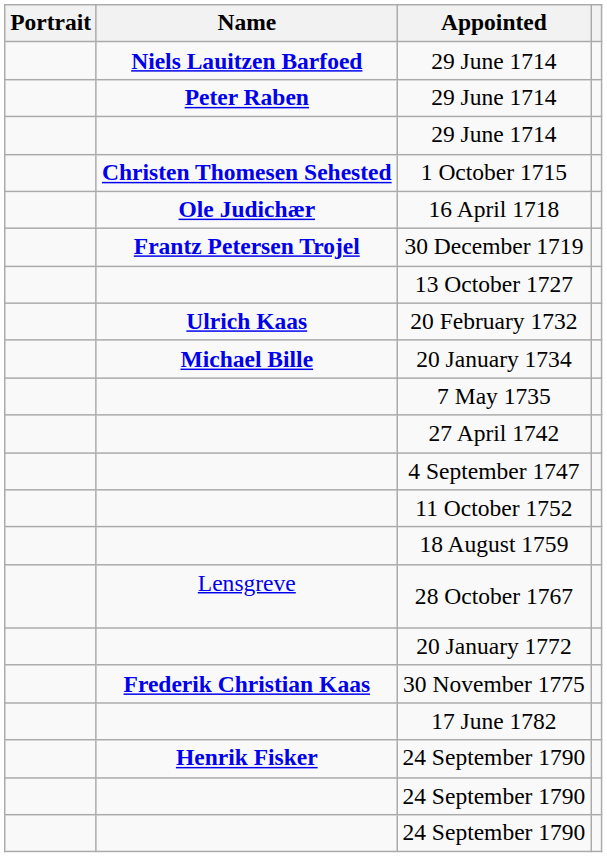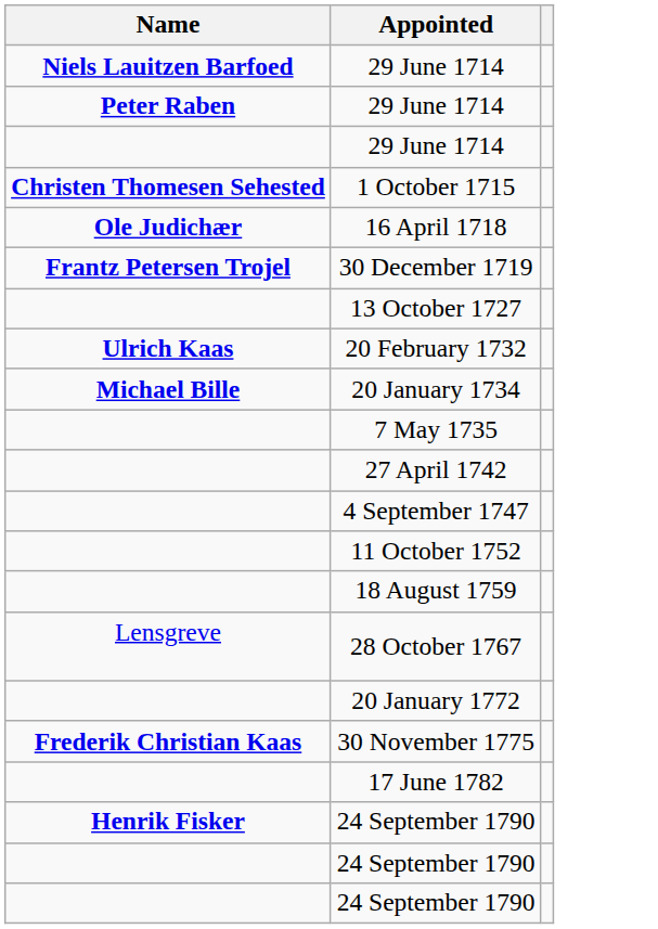- column: Portrait
